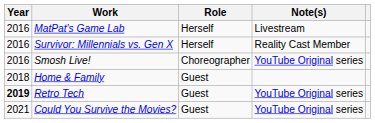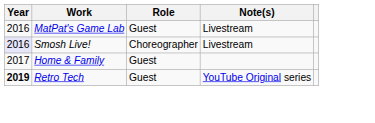MatPat's Game Lab | Role: Herself -> Guest
- row: 2016 | Survivor: Millennials vs. Gen X | Herself | Reality Cast Member
Smosh Live! | Year: no background -> lavender background
Smosh Live! | Note(s): YouTube Original series -> Livestream
Home & Family | Year: 2018 -> 2017
- row: 2021 | Could You Survive the Movies? | Guest | YouTube Original series
